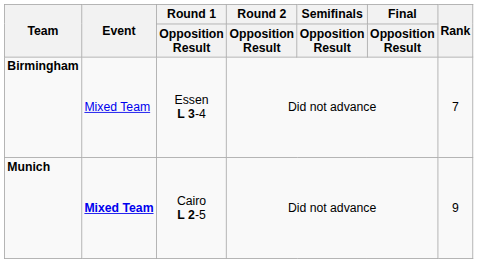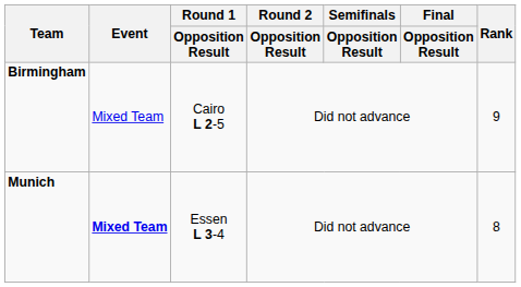Birmingham | Round 1 / Opposition Result: Essen L 3-4 -> Cairo L 2-5
Birmingham | Rank: 7 -> 9
Munich | Round 1 / Opposition Result: Cairo L 2-5 -> Essen L 3-4
Munich | Rank: 9 -> 8
